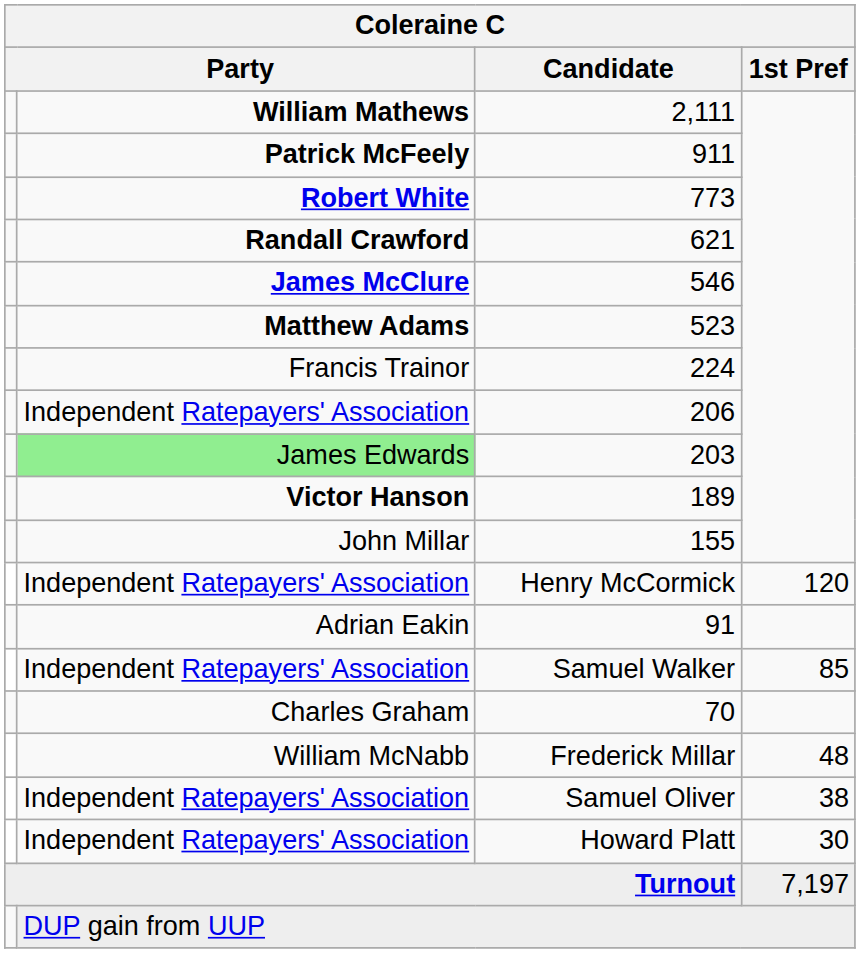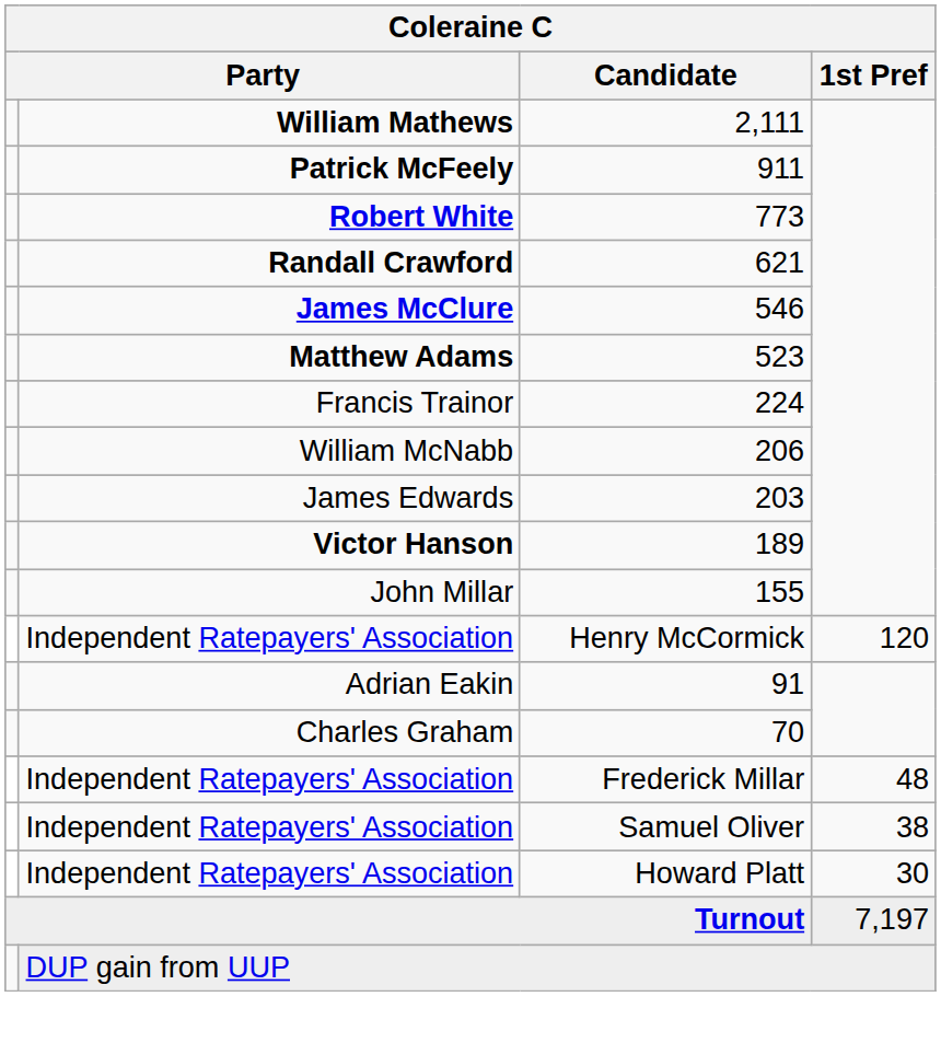206 | column 2: Independent Ratepayers' Association -> William McNabb
203 | column 2: lightgreen background -> no background
- row: Independent Ratepayers' Association | Samuel Walker | 85
Frederick Millar | column 2: William McNabb -> Independent Ratepayers' Association
